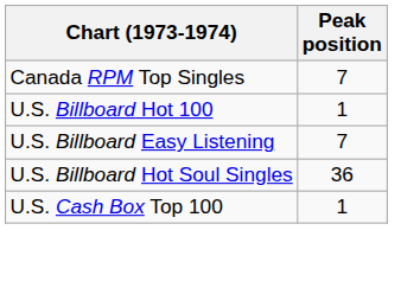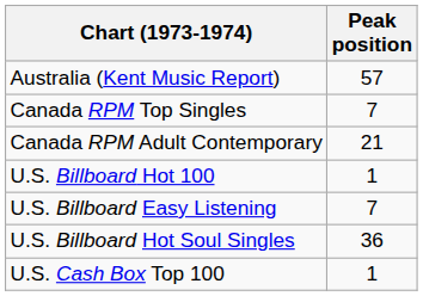+ row: Australia (Kent Music Report) | 57
+ row: Canada RPM Adult Contemporary | 21
